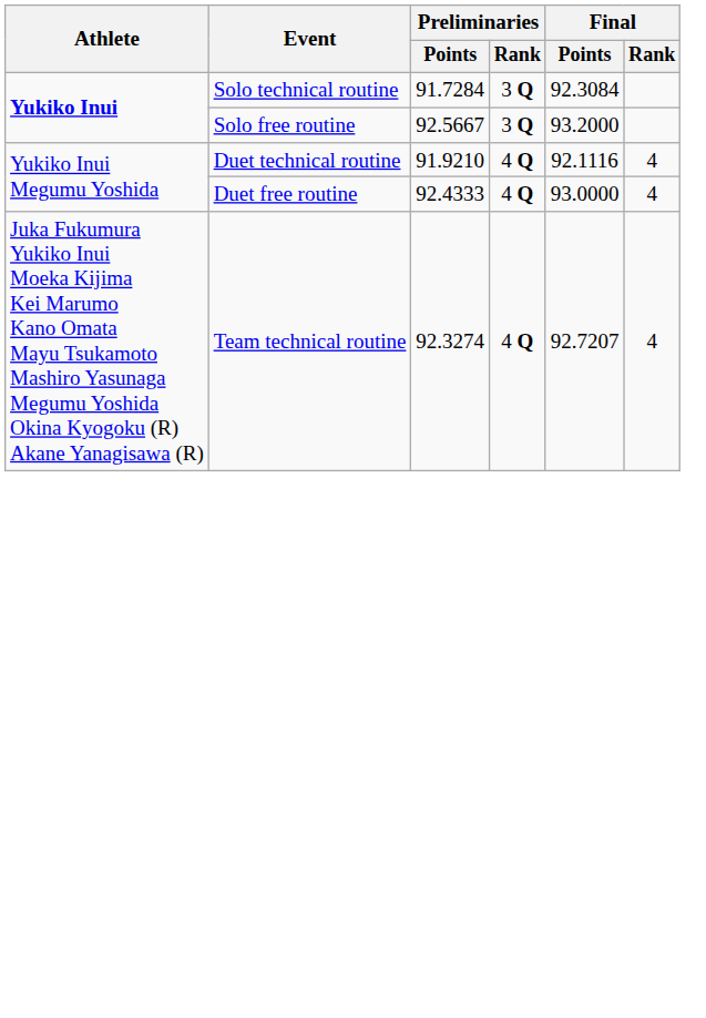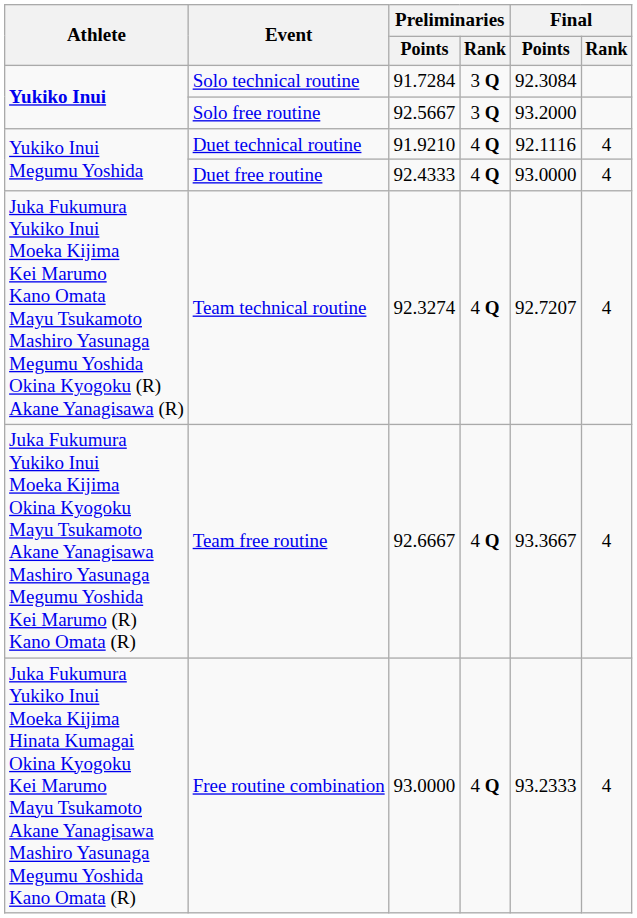+ row: Juka Fukumura Yukiko Inui Moeka Kijima Okina Kyogoku Mayu Tsukamoto Akane Yanagisawa Mashiro Yasunaga Megumu Yoshida Kei Marumo (R) Kano Omata (R) | Team free routine | 92.6667 | 4 Q | 93.3667 | 4
+ row: Juka Fukumura Yukiko Inui Moeka Kijima Hinata Kumagai Okina Kyogoku Kei Marumo Mayu Tsukamoto Akane Yanagisawa Mashiro Yasunaga Megumu Yoshida Kano Omata (R) | Free routine combination | 93.0000 | 4 Q | 93.2333 | 4
